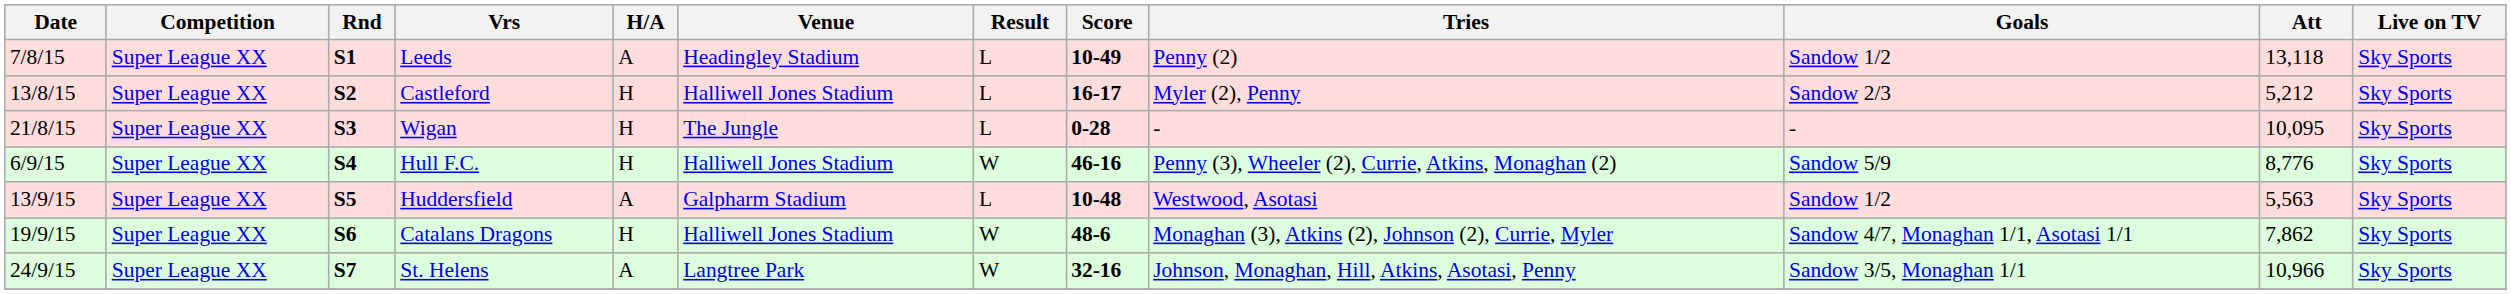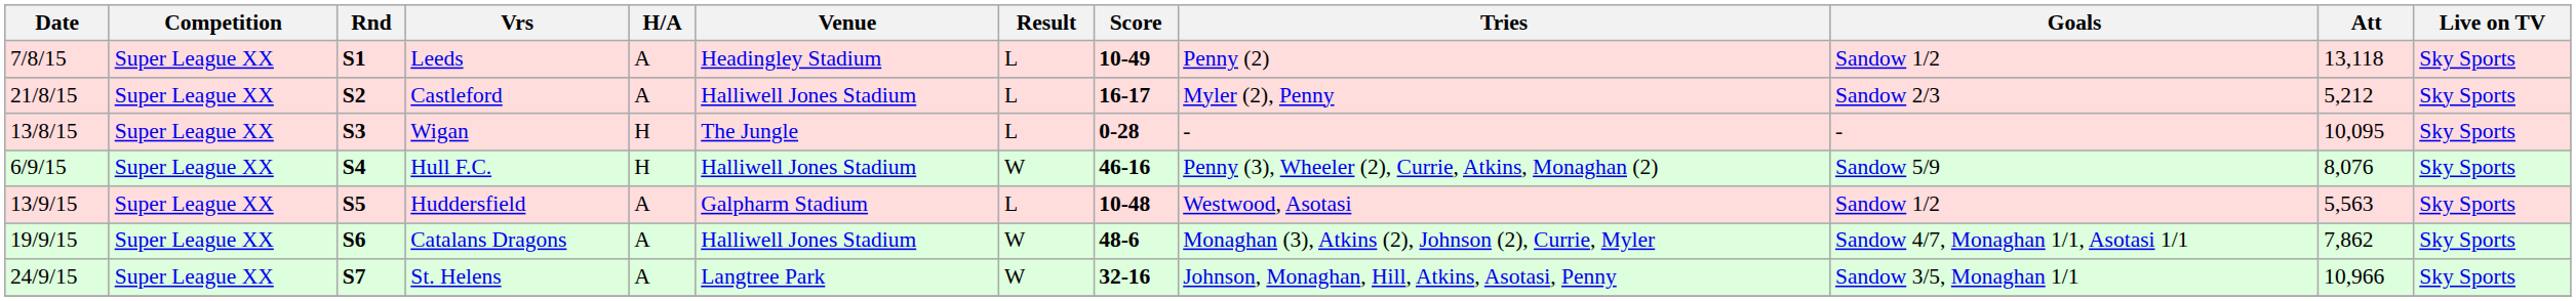Castleford | Date: 13/8/15 -> 21/8/15
Castleford | H/A: H -> A
Wigan | Date: 21/8/15 -> 13/8/15
Hull F.C. | Att: 8,776 -> 8,076
Catalans Dragons | H/A: H -> A
